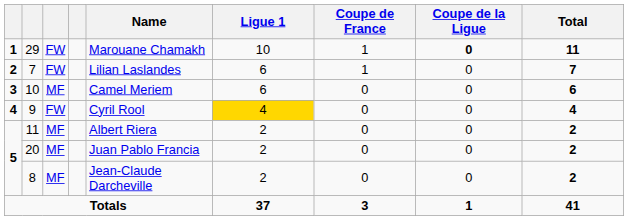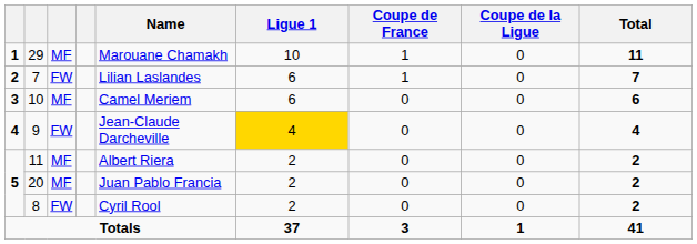29 | column 3: FW -> MF
29 | Coupe de la Ligue: bold -> normal
9 | Name: Cyril Rool -> Jean-Claude Darcheville
8 | column 3: MF -> FW
8 | Name: Jean-Claude Darcheville -> Cyril Rool
